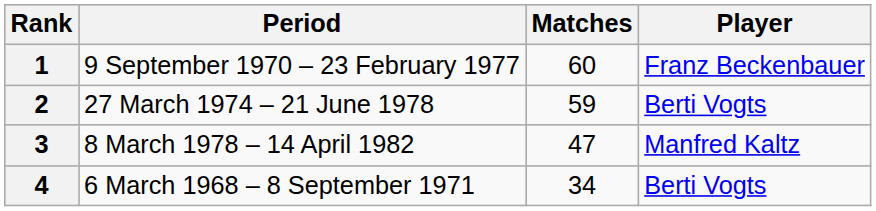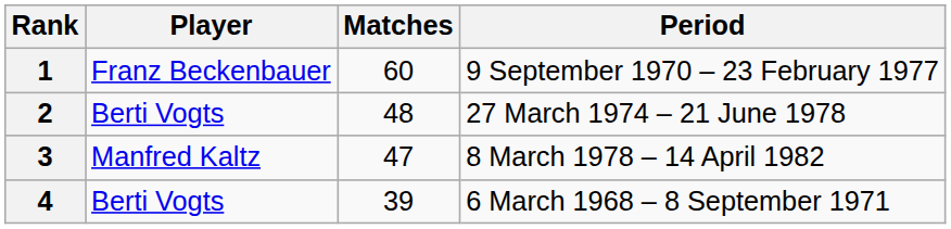columns swapped: Player <-> Period
2 | Matches: 59 -> 48
4 | Matches: 34 -> 39
